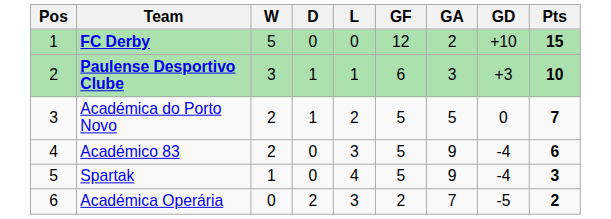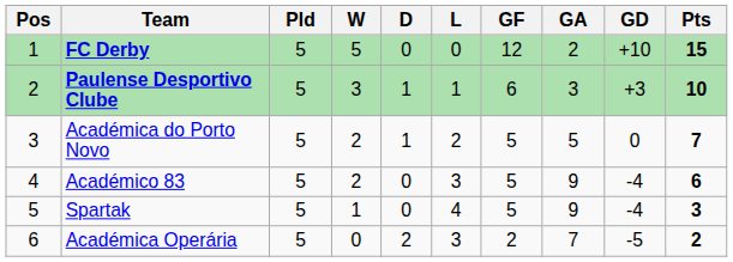+ column: Pld | 5 | 5 | 5 | 5 | 5 | 5
